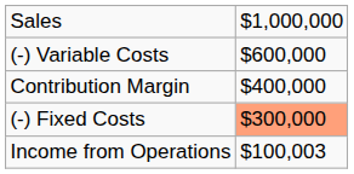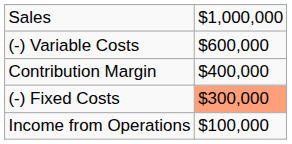Income from Operations | column 2: $100,003 -> $100,000
